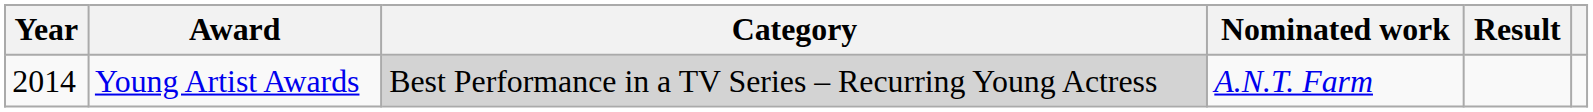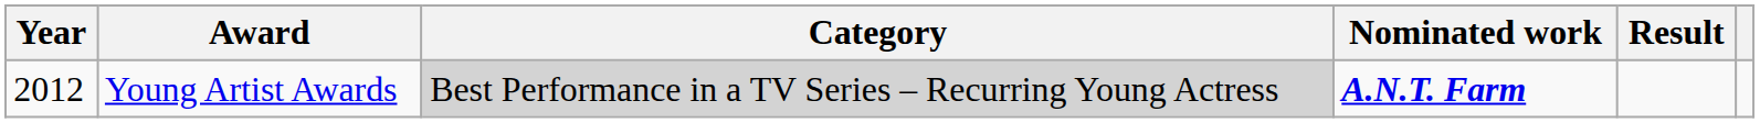Young Artist Awards | Year: 2014 -> 2012
Young Artist Awards | Nominated work: normal -> bold
